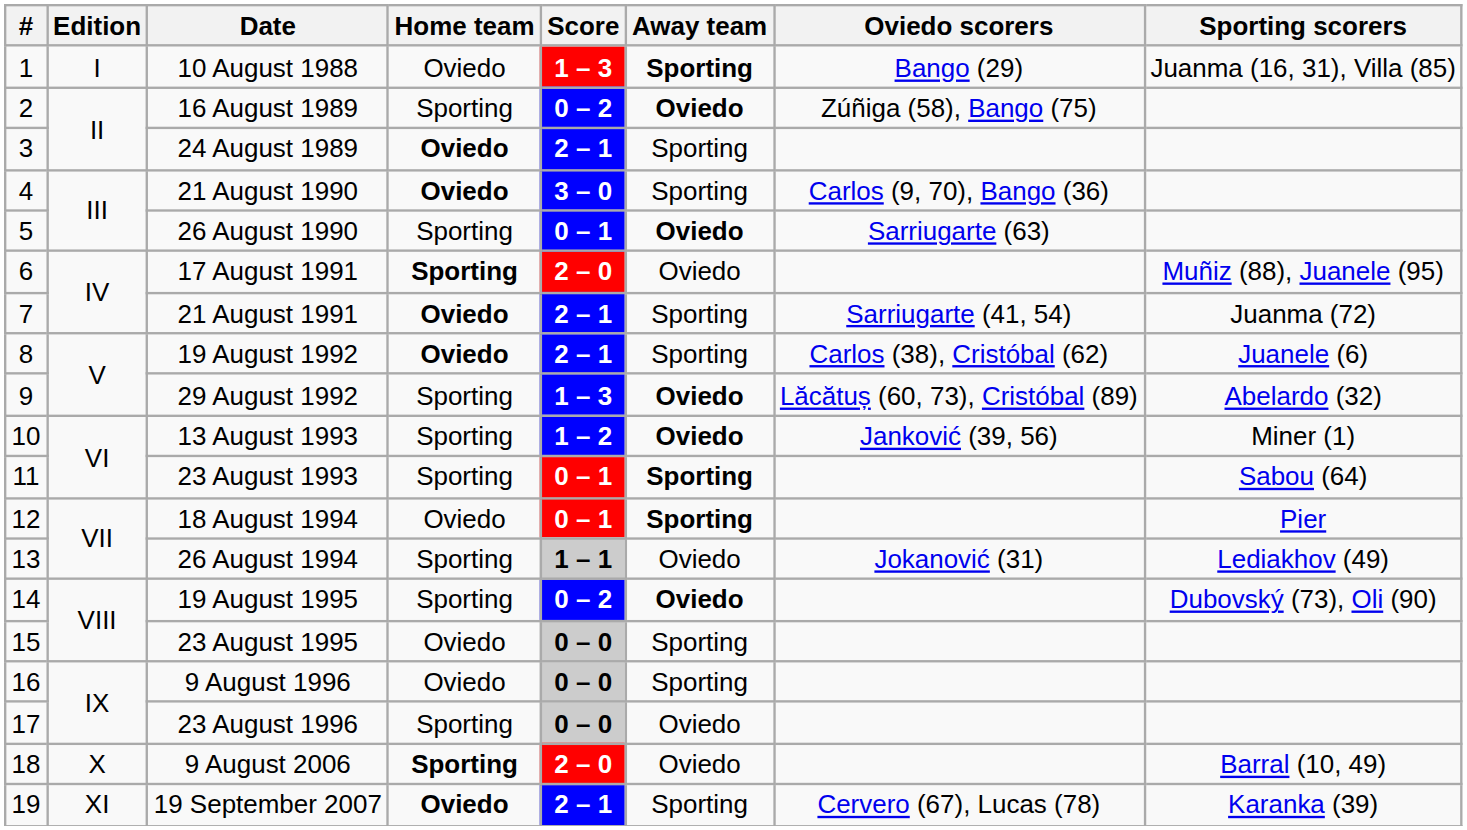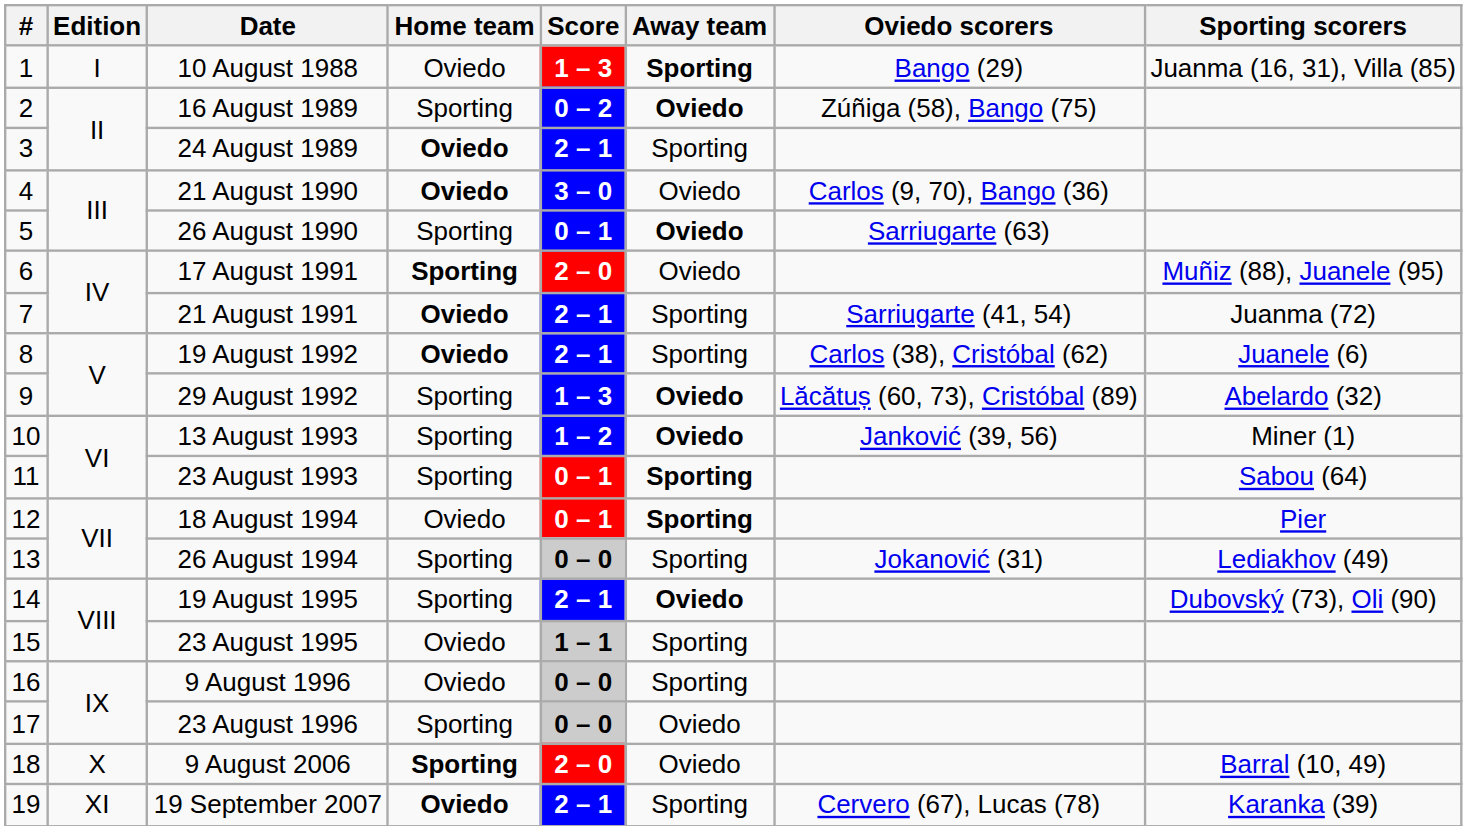21 August 1990 | Away team: Sporting -> Oviedo
26 August 1994 | Score: 1 – 1 -> 0 – 0
26 August 1994 | Away team: Oviedo -> Sporting
19 August 1995 | Score: 0 – 2 -> 2 – 1
23 August 1995 | Score: 0 – 0 -> 1 – 1
